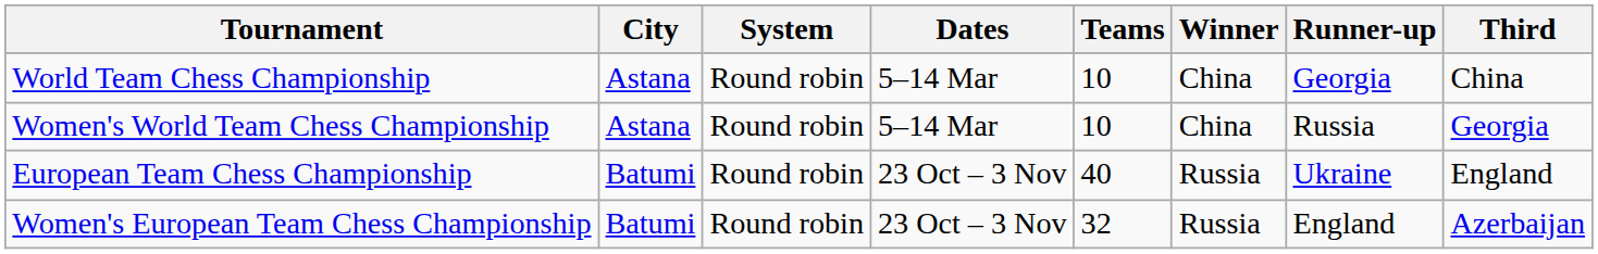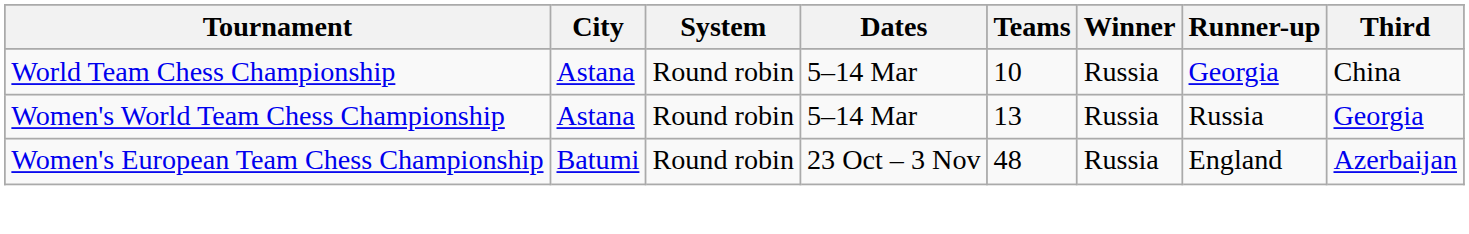World Team Chess Championship | Winner: China -> Russia
Women's World Team Chess Championship | Teams: 10 -> 13
Women's World Team Chess Championship | Winner: China -> Russia
- row: European Team Chess Championship | Batumi | Round robin | 23 Oct – 3 Nov | 40 | Russia | Ukraine | England
Women's European Team Chess Championship | Teams: 32 -> 48
